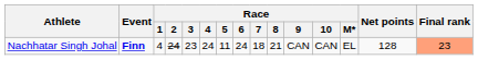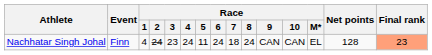Nachhatar Singh Johal | Event: bold -> normal
Nachhatar Singh Johal | Race / 8: 21 -> 24
